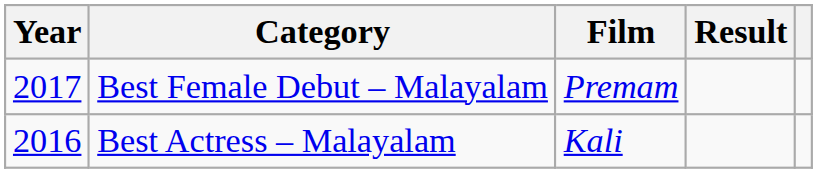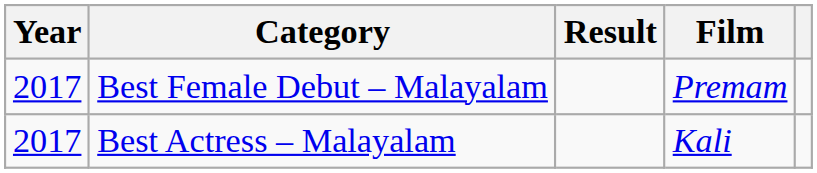columns swapped: Film <-> Result
Best Actress – Malayalam | Year: 2016 -> 2017
